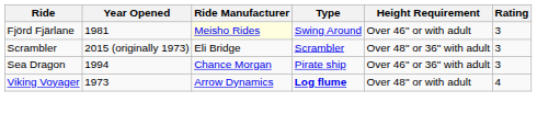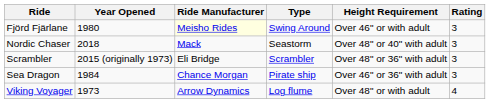Fjörd Fjärlane | Year Opened: 1981 -> 1980
+ row: Nordic Chaser | 2018 | Mack | Seastorm | Over 48" or 40" with adult | 3
Sea Dragon | Year Opened: 1994 -> 1984
Viking Voyager | Type: bold -> normal
